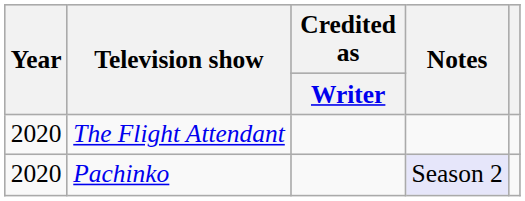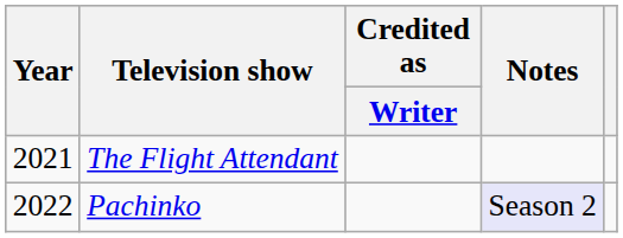The Flight Attendant | Year: 2020 -> 2021
Pachinko | Year: 2020 -> 2022
